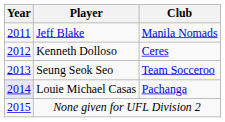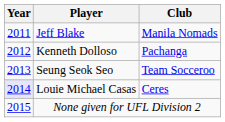Kenneth Dolloso | Club: Ceres -> Pachanga
Louie Michael Casas | Club: Pachanga -> Ceres
